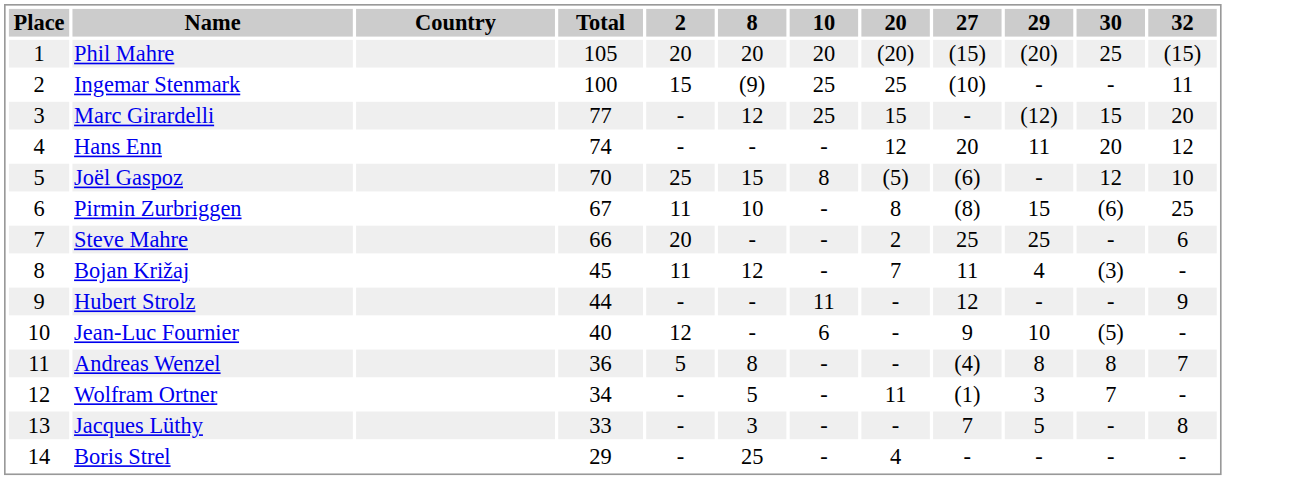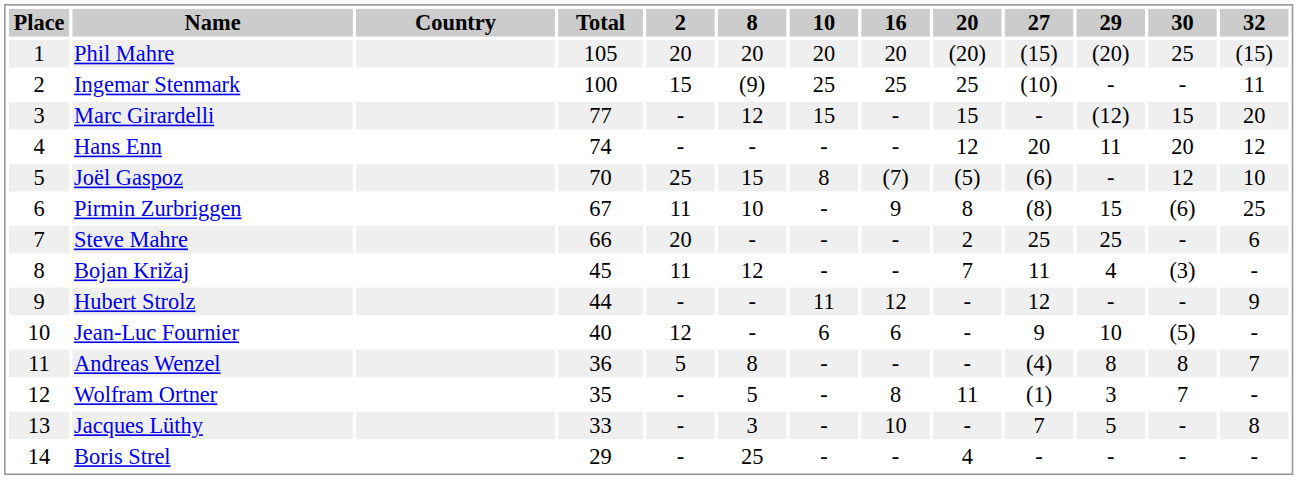+ column: 16 | 20 | 25 | - | - | (7) | 9 | - | - | 12 | 6 | - | 8 | 10 | -
Marc Girardelli | 10: 25 -> 15
Wolfram Ortner | Total: 34 -> 35
